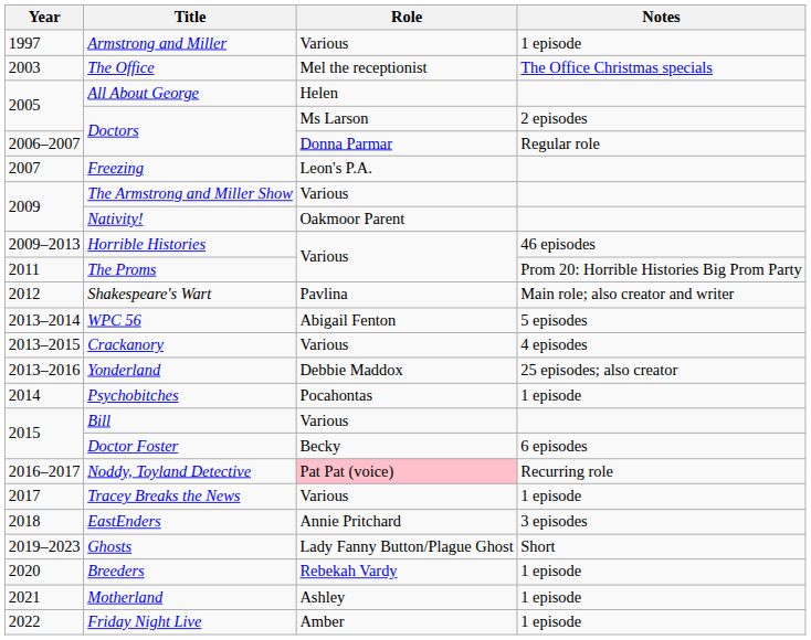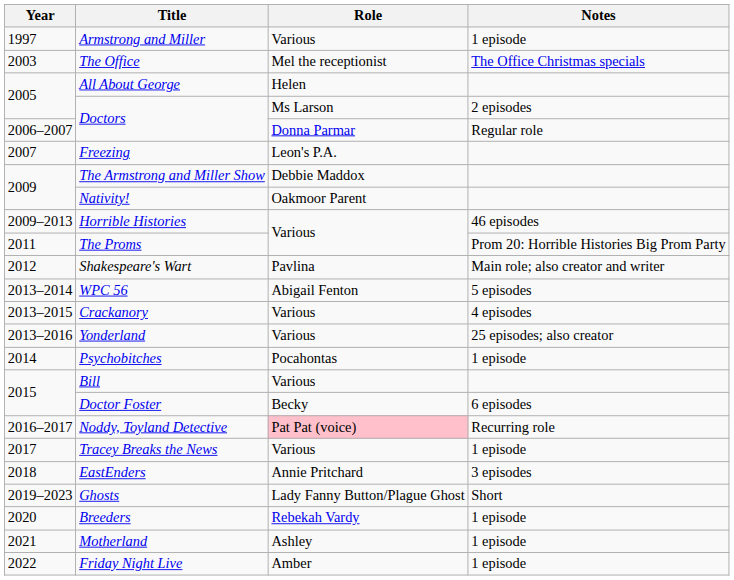The Armstrong and Miller Show | Role: Various -> Debbie Maddox
Yonderland | Role: Debbie Maddox -> Various
